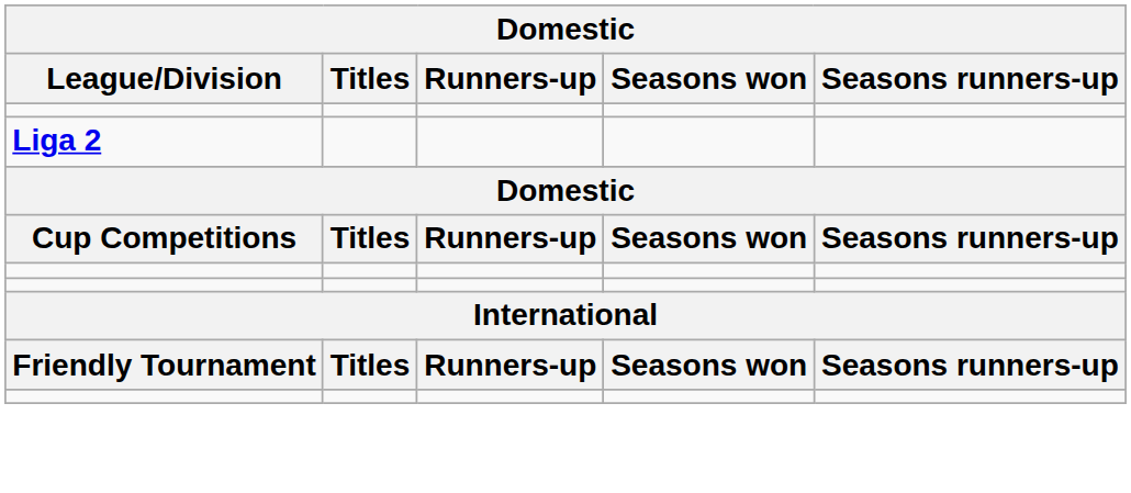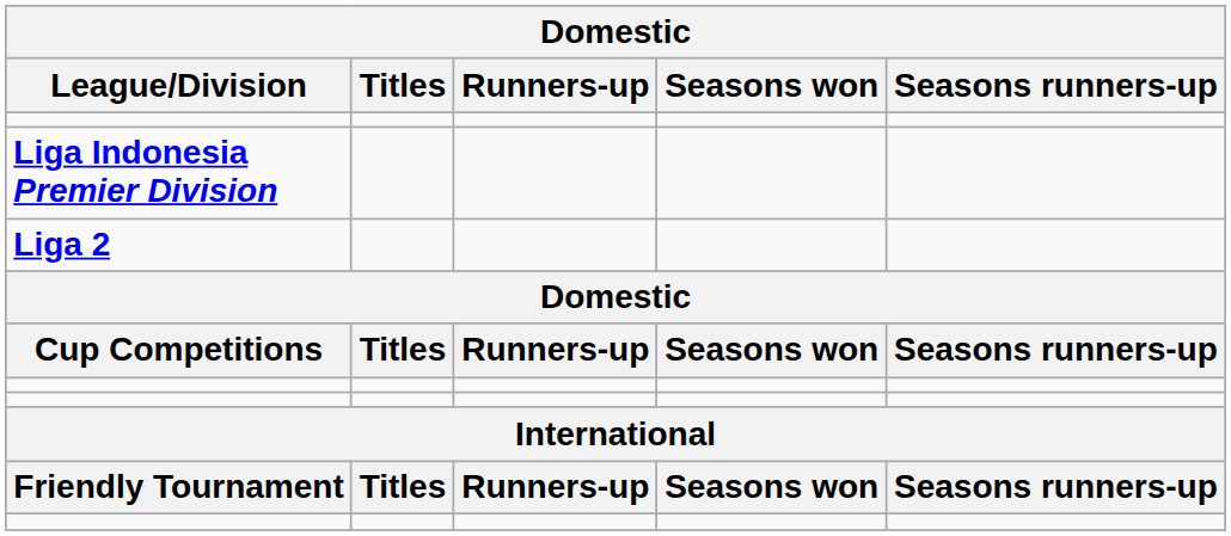+ row: Liga Indonesia Premier Division
